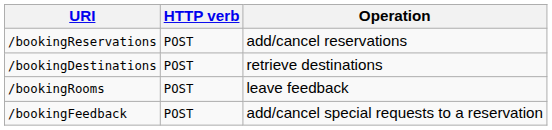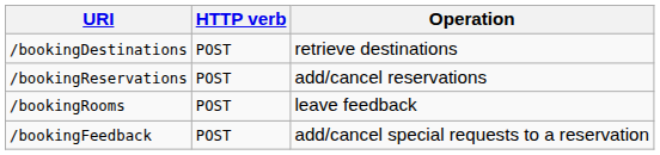rows swapped: /bookingDestinations <-> /bookingReservations
